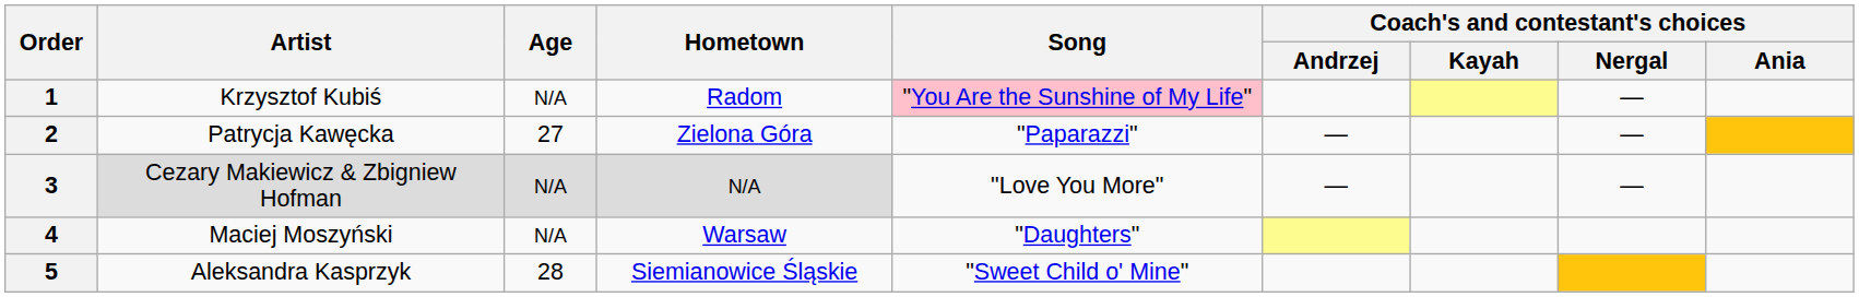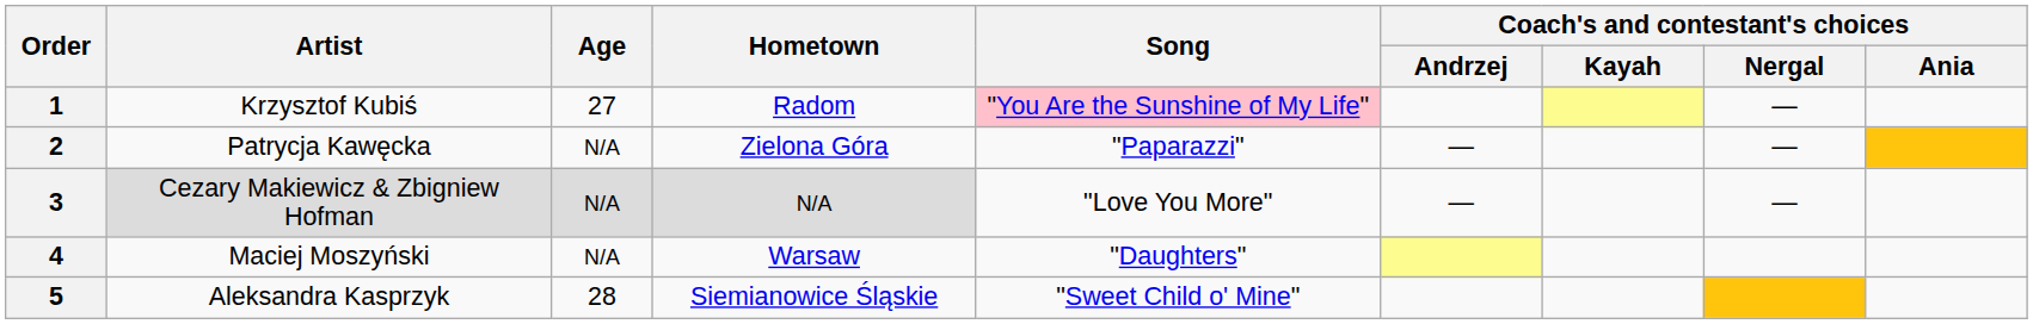1 | Age: N/A -> 27
2 | Age: 27 -> N/A
